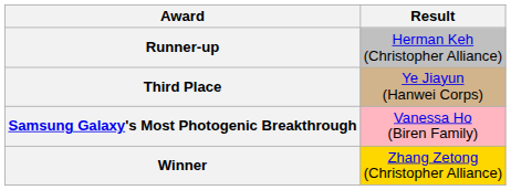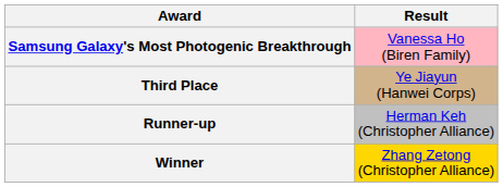rows swapped: Samsung Galaxy's Most Photogenic Breakthrough <-> Runner-up
